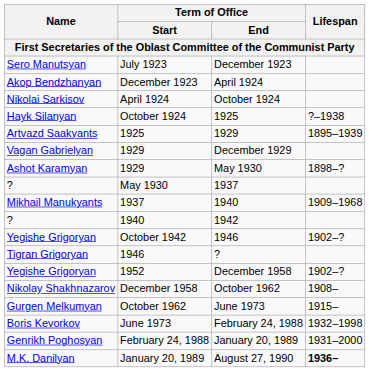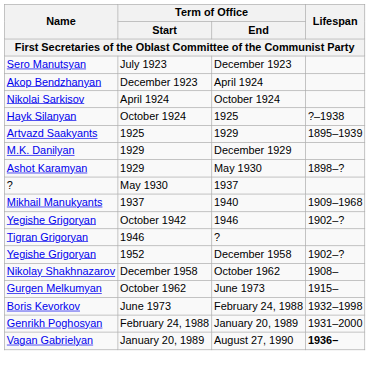December 1929 | Name: Vagan Gabrielyan -> M.K. Danilyan
- row: ? | 1940 | 1942
August 27, 1990 | Name: M.K. Danilyan -> Vagan Gabrielyan
